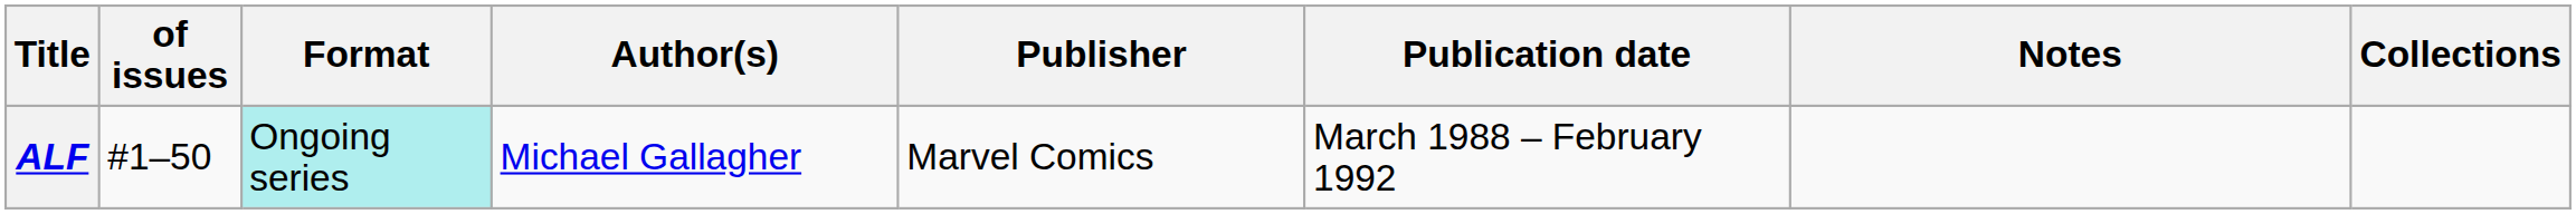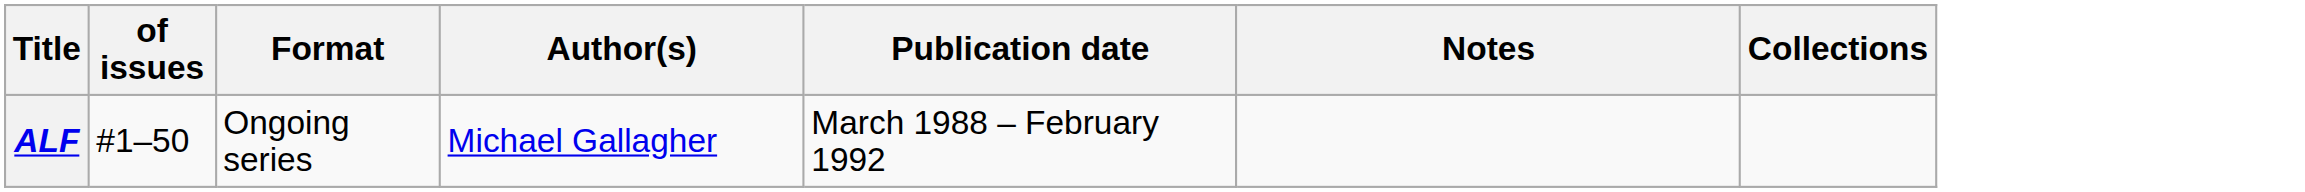- column: Publisher | Marvel Comics
ALF | Format: paleturquoise background -> no background
